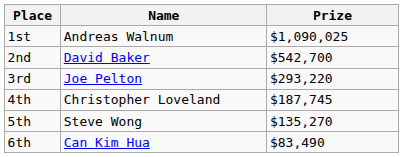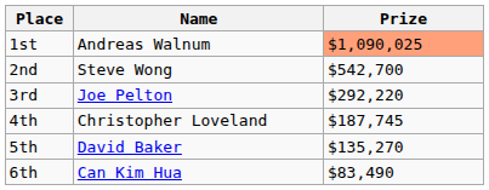1st | Prize: no background -> lightsalmon background
2nd | Name: David Baker -> Steve Wong
3rd | Prize: $293,220 -> $292,220
5th | Name: Steve Wong -> David Baker
